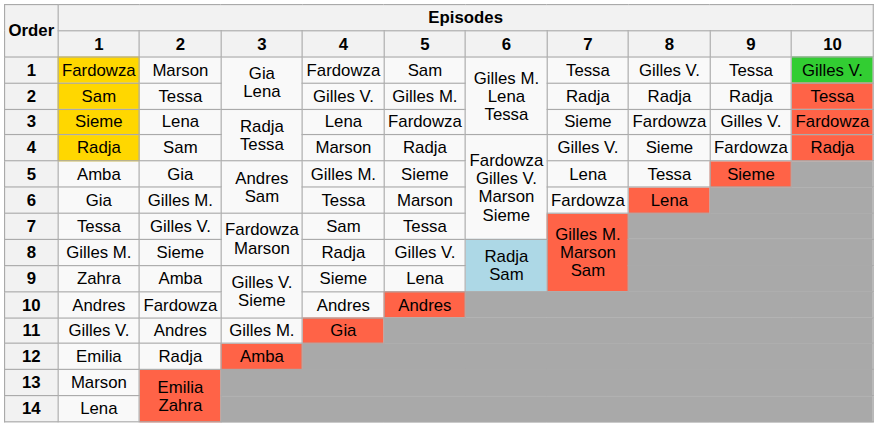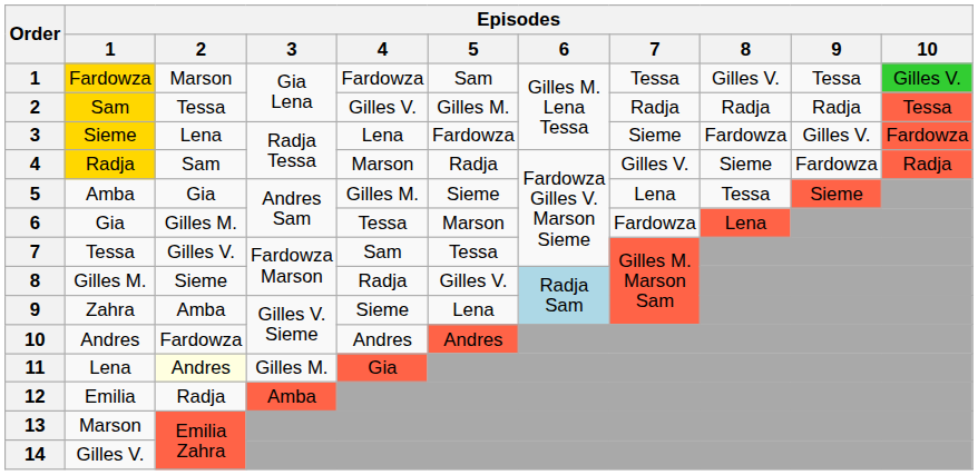11 | Episodes / 1: Gilles V. -> Lena
11 | Episodes / 2: no background -> lightyellow background
14 | Episodes / 1: Lena -> Gilles V.
